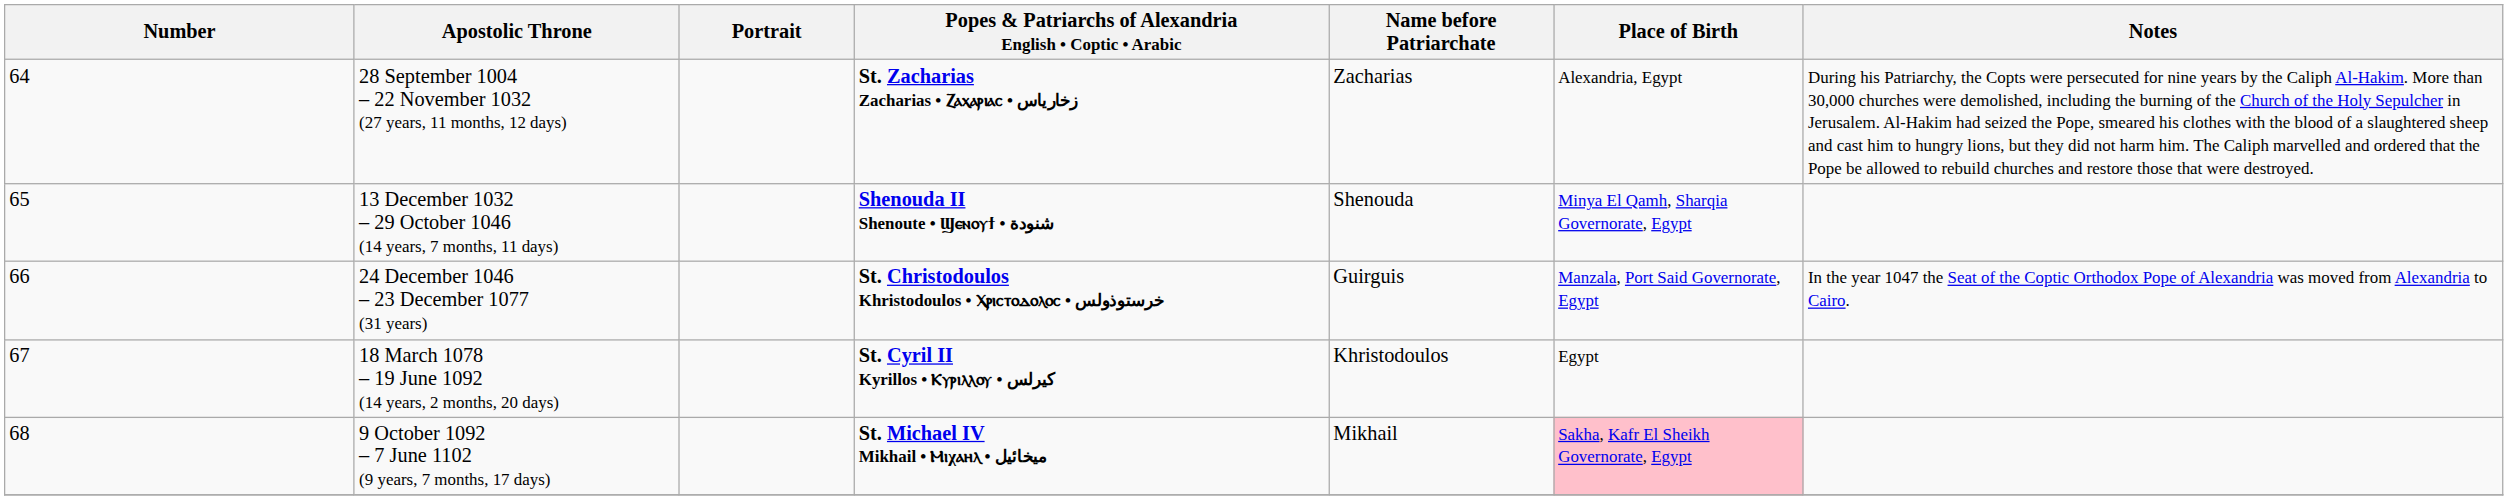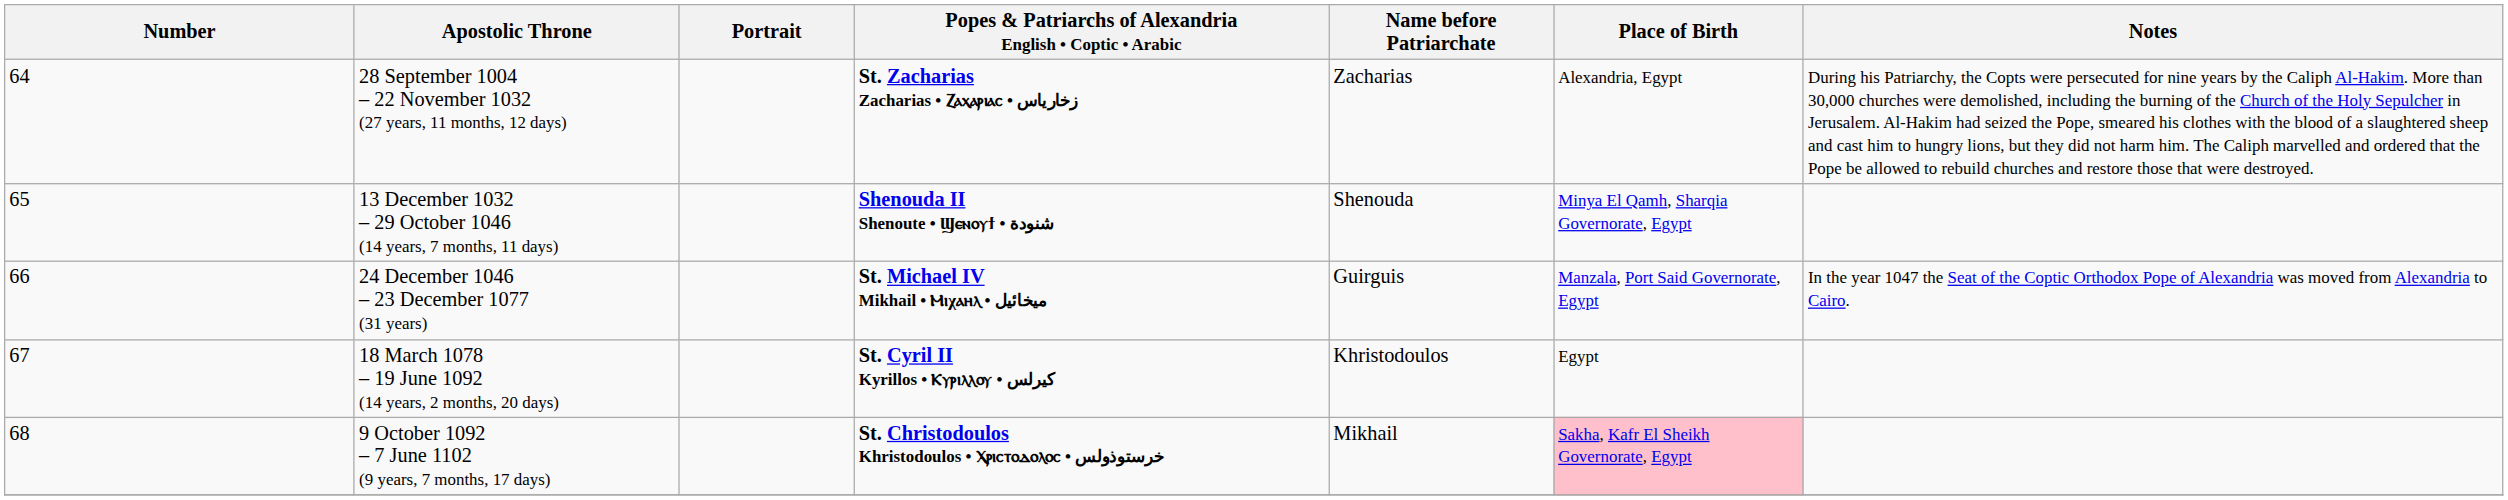24 December 1046 – 23 December 1077 (31 years) | Popes & Patriarchs of Alexandria English • Coptic • Arabic: St. Christodoulos Khristodoulos • Ⲭⲣⲓⲥⲧⲟⲇⲟⲗⲟⲥ • خرستوذولس -> St. Michael IV Mikhail • Ⲙⲓχⲁⲏⲗ • ميخائيل
9 October 1092 – 7 June 1102 (9 years, 7 months, 17 days) | Popes & Patriarchs of Alexandria English • Coptic • Arabic: St. Michael IV Mikhail • Ⲙⲓχⲁⲏⲗ • ميخائيل -> St. Christodoulos Khristodoulos • Ⲭⲣⲓⲥⲧⲟⲇⲟⲗⲟⲥ • خرستوذولس
